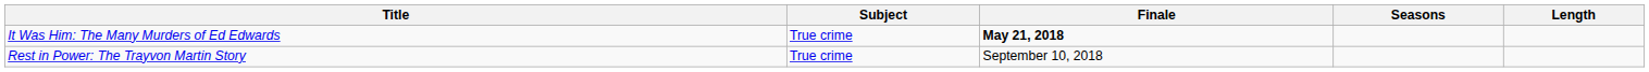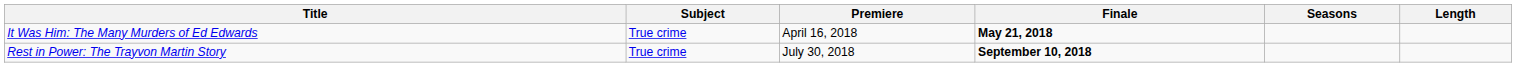+ column: Premiere | April 16, 2018 | July 30, 2018
Rest in Power: The Trayvon Martin Story | Finale: normal -> bold
